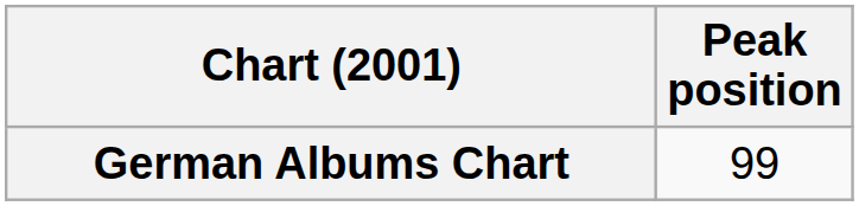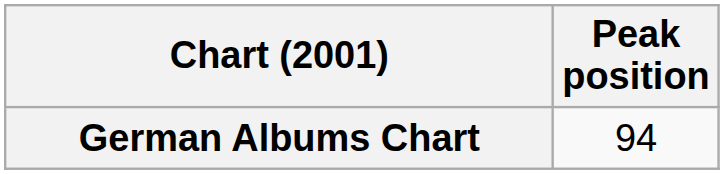German Albums Chart | Peak position: 99 -> 94
